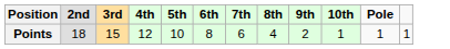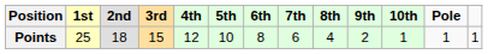+ column: 1st | 25
